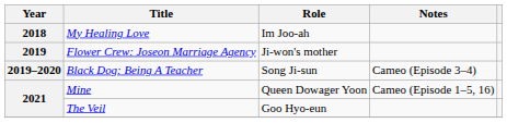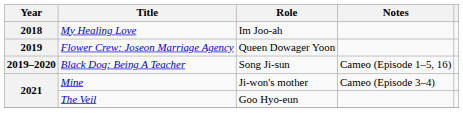Flower Crew: Joseon Marriage Agency | Role: Ji-won's mother -> Queen Dowager Yoon
Black Dog: Being A Teacher | Notes: Cameo (Episode 3–4) -> Cameo (Episode 1–5, 16)
Mine | Role: Queen Dowager Yoon -> Ji-won's mother
Mine | Notes: Cameo (Episode 1–5, 16) -> Cameo (Episode 3–4)
